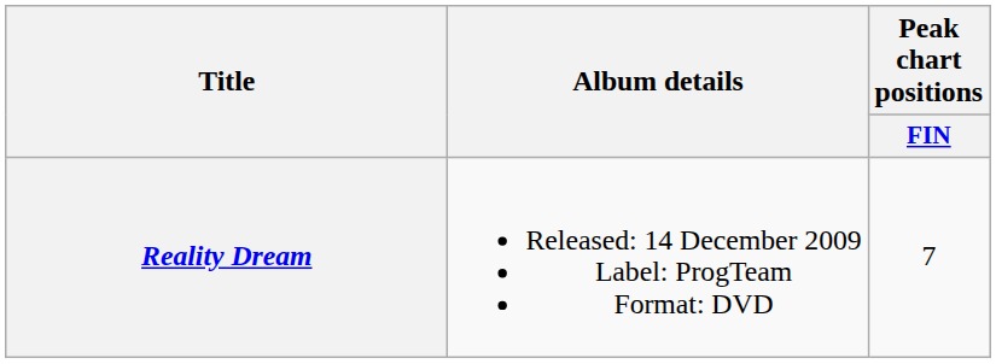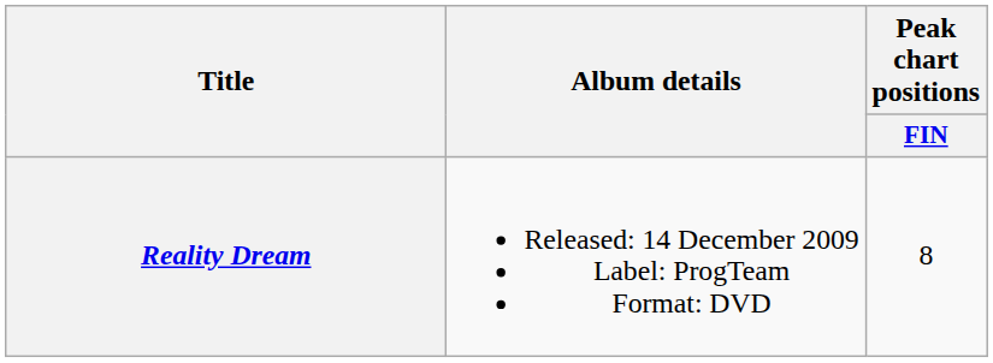Reality Dream | Peak chart positions / FIN: 7 -> 8
